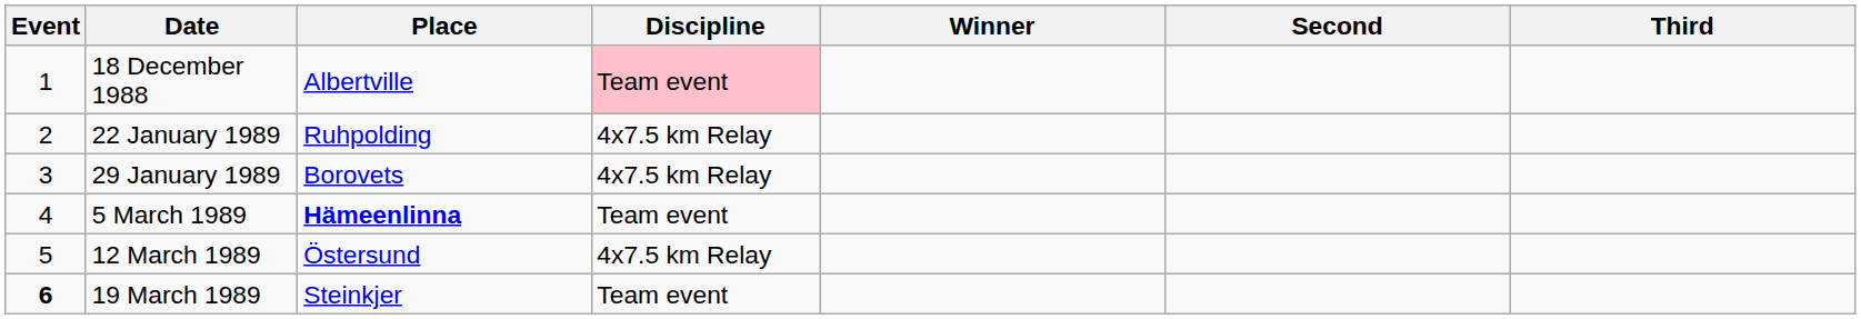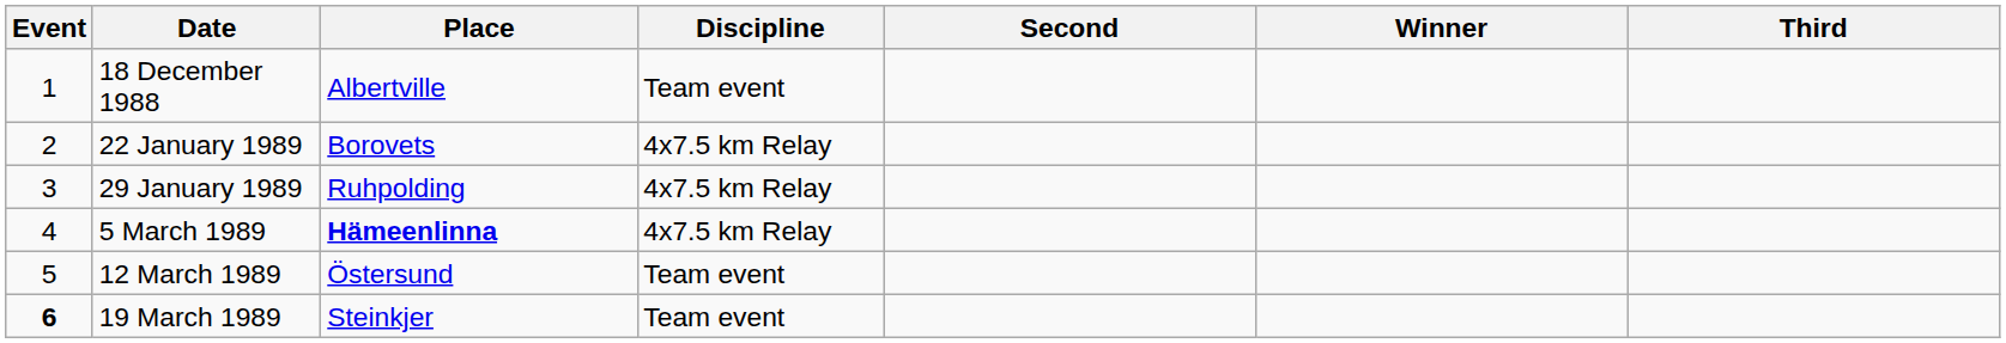columns swapped: Winner <-> Second
18 December 1988 | Discipline: pink background -> no background
22 January 1989 | Place: Ruhpolding -> Borovets
29 January 1989 | Place: Borovets -> Ruhpolding
5 March 1989 | Discipline: Team event -> 4x7.5 km Relay
12 March 1989 | Discipline: 4x7.5 km Relay -> Team event
